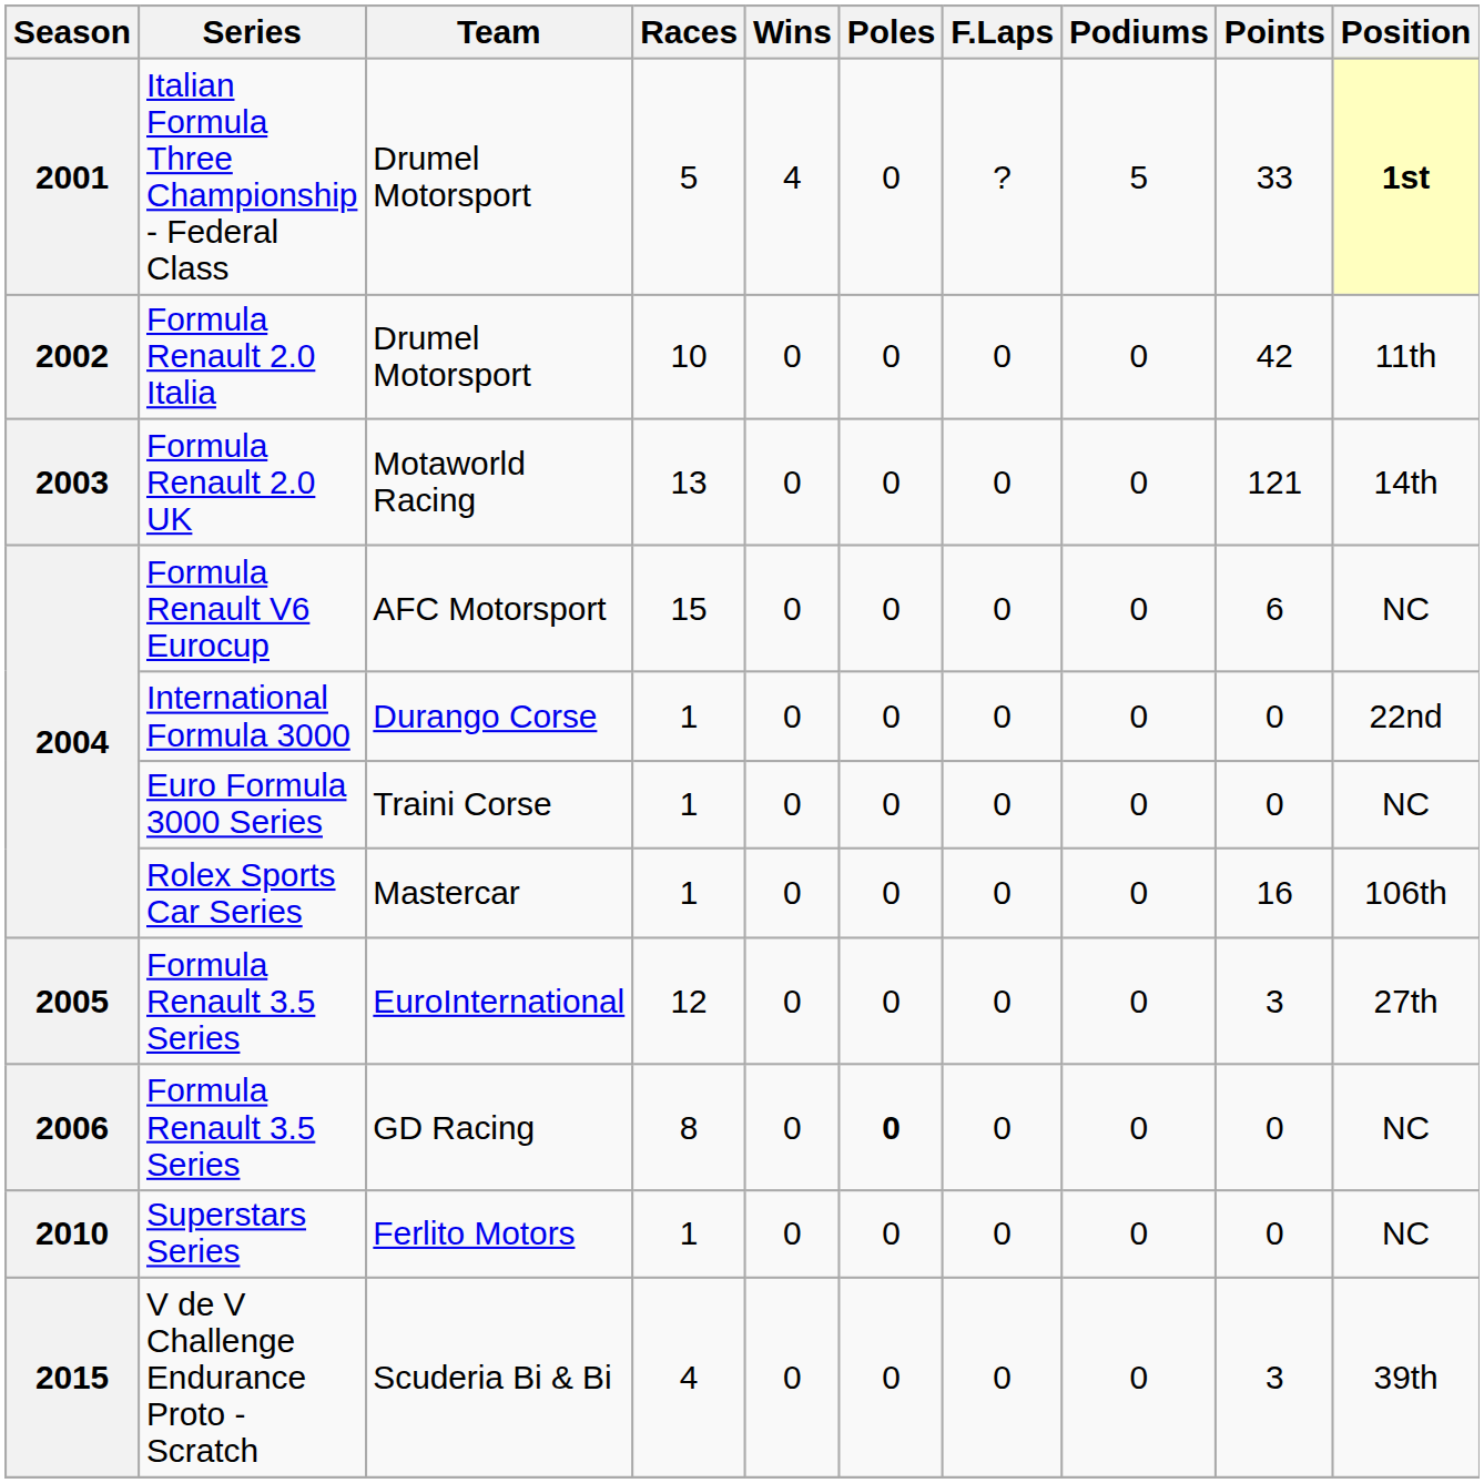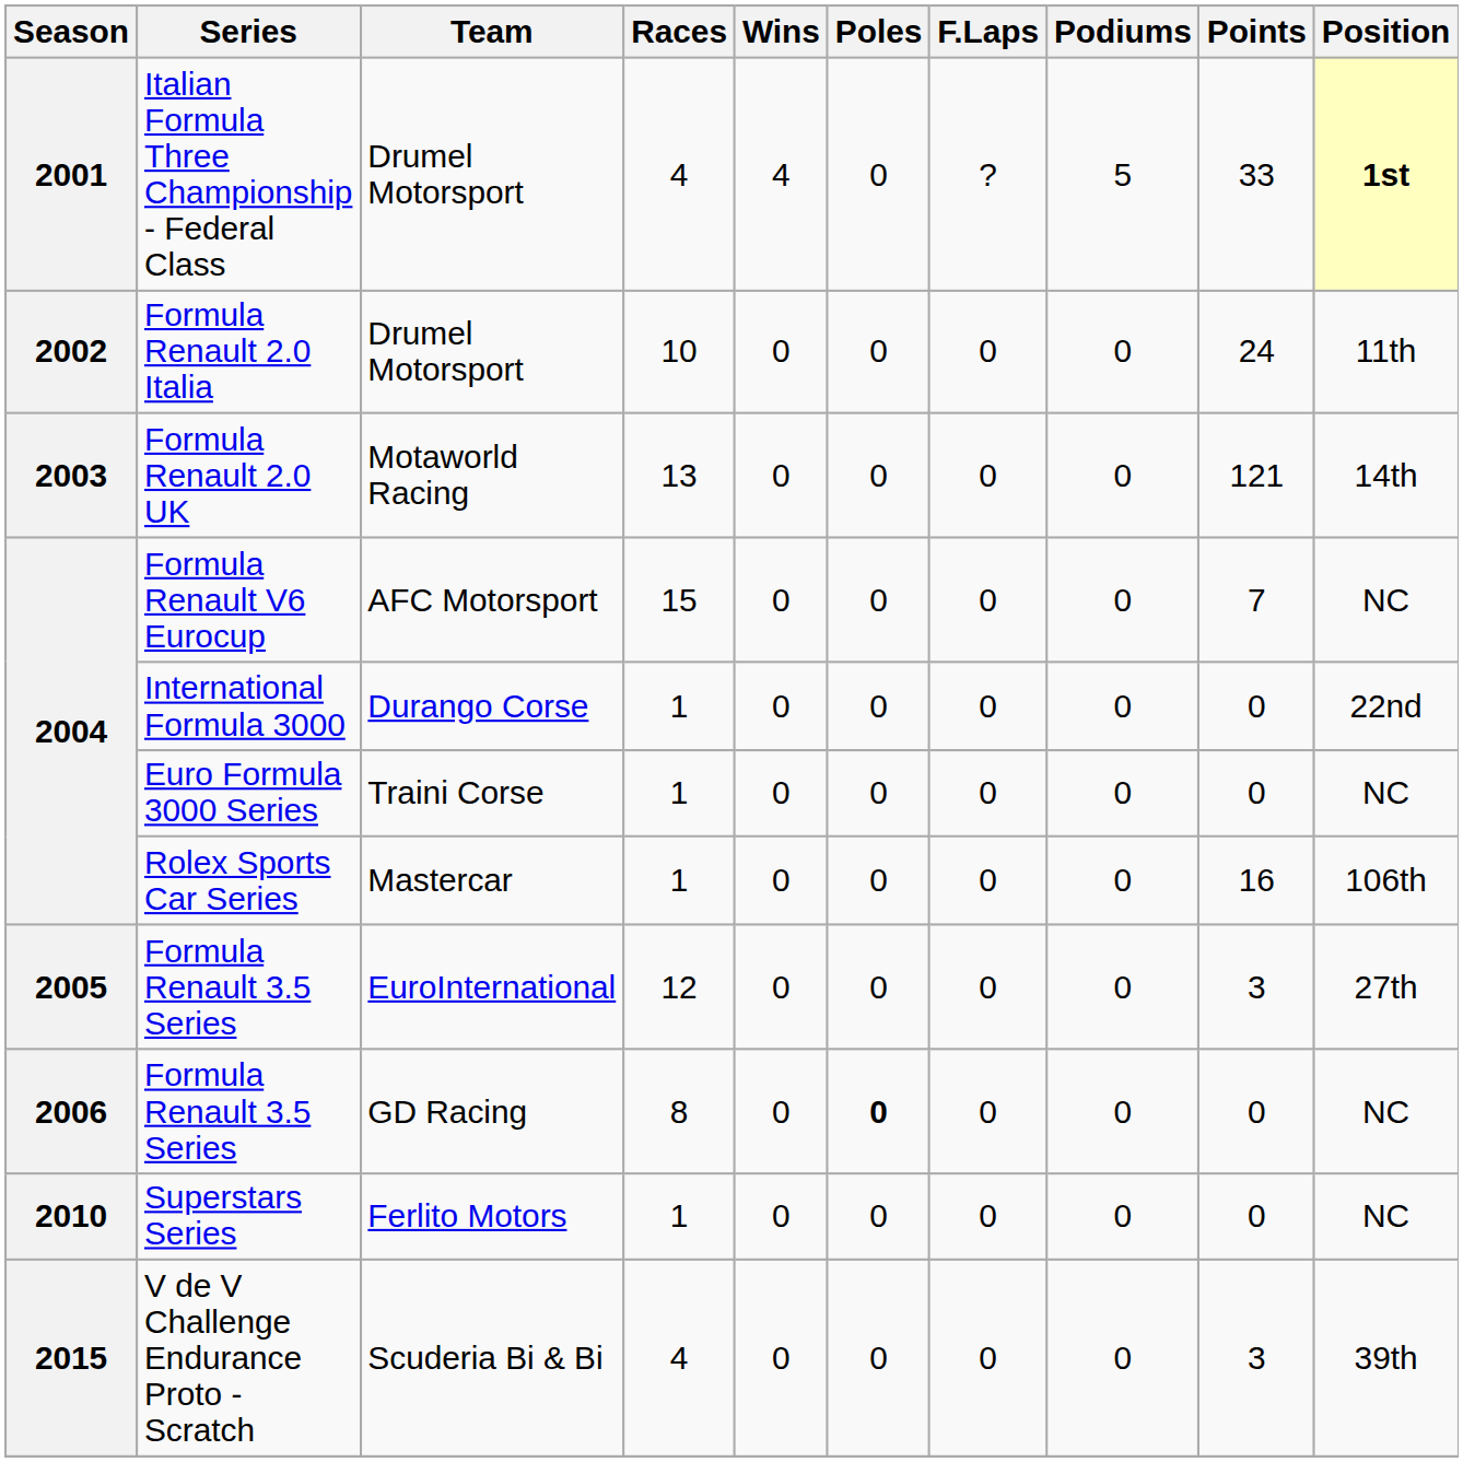Italian Formula Three Championship - Federal Class | Races: 5 -> 4
Formula Renault 2.0 Italia | Points: 42 -> 24
Formula Renault V6 Eurocup | Points: 6 -> 7
